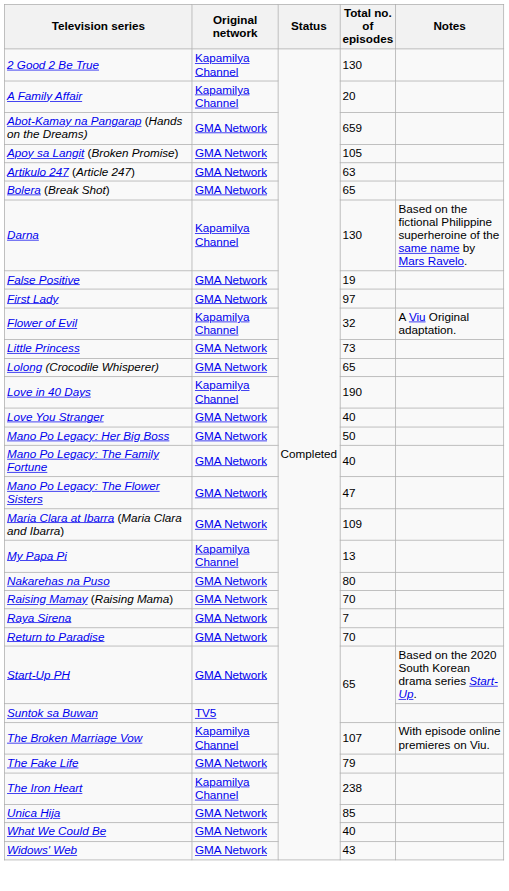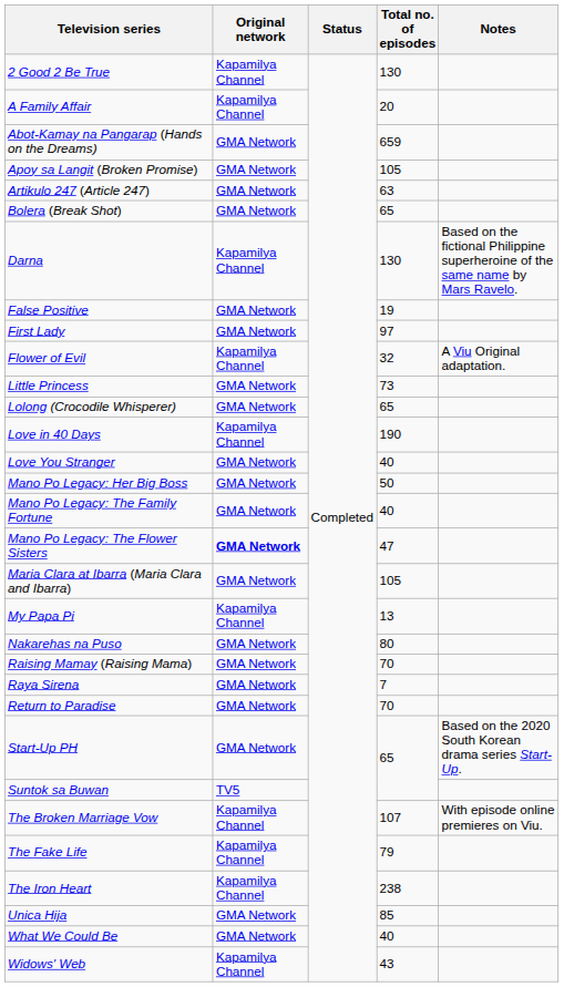Mano Po Legacy: The Flower Sisters | Original network: normal -> bold
Maria Clara at Ibarra (Maria Clara and Ibarra) | Total no. of episodes: 109 -> 105
The Fake Life | Original network: GMA Network -> Kapamilya Channel
Widows' Web | Original network: GMA Network -> Kapamilya Channel
